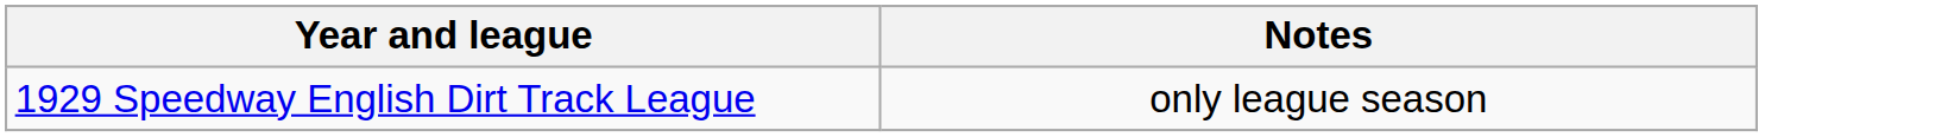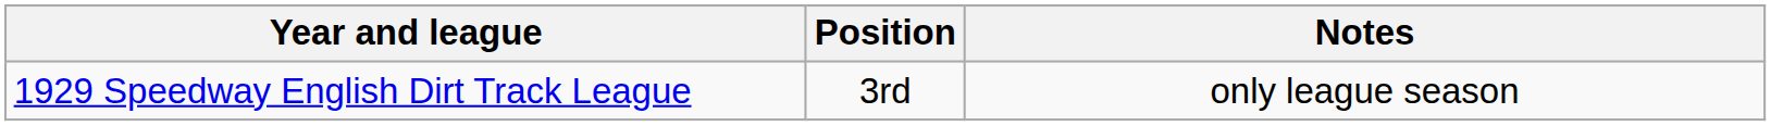+ column: Position | 3rd
